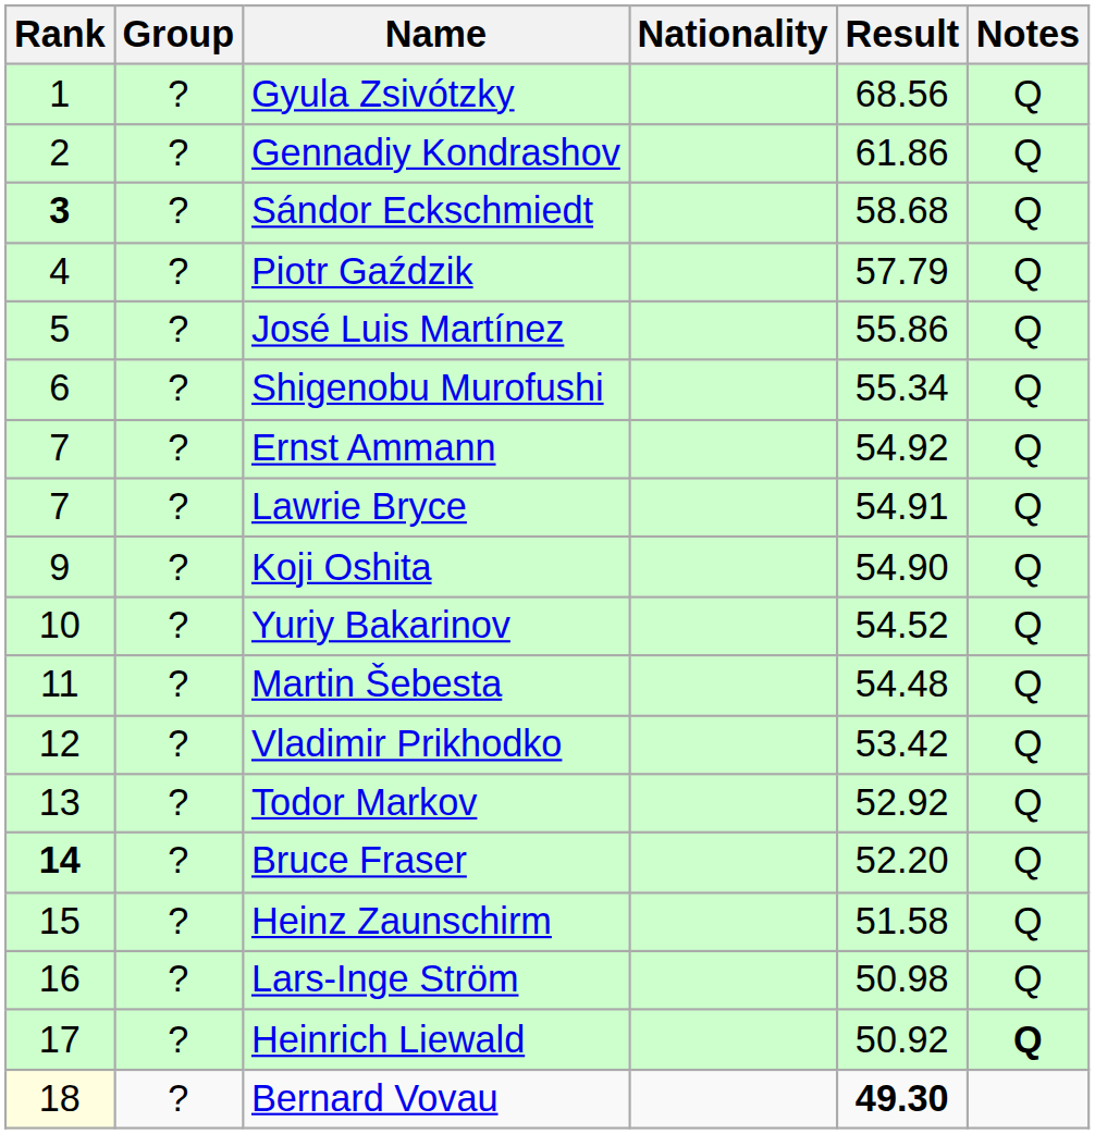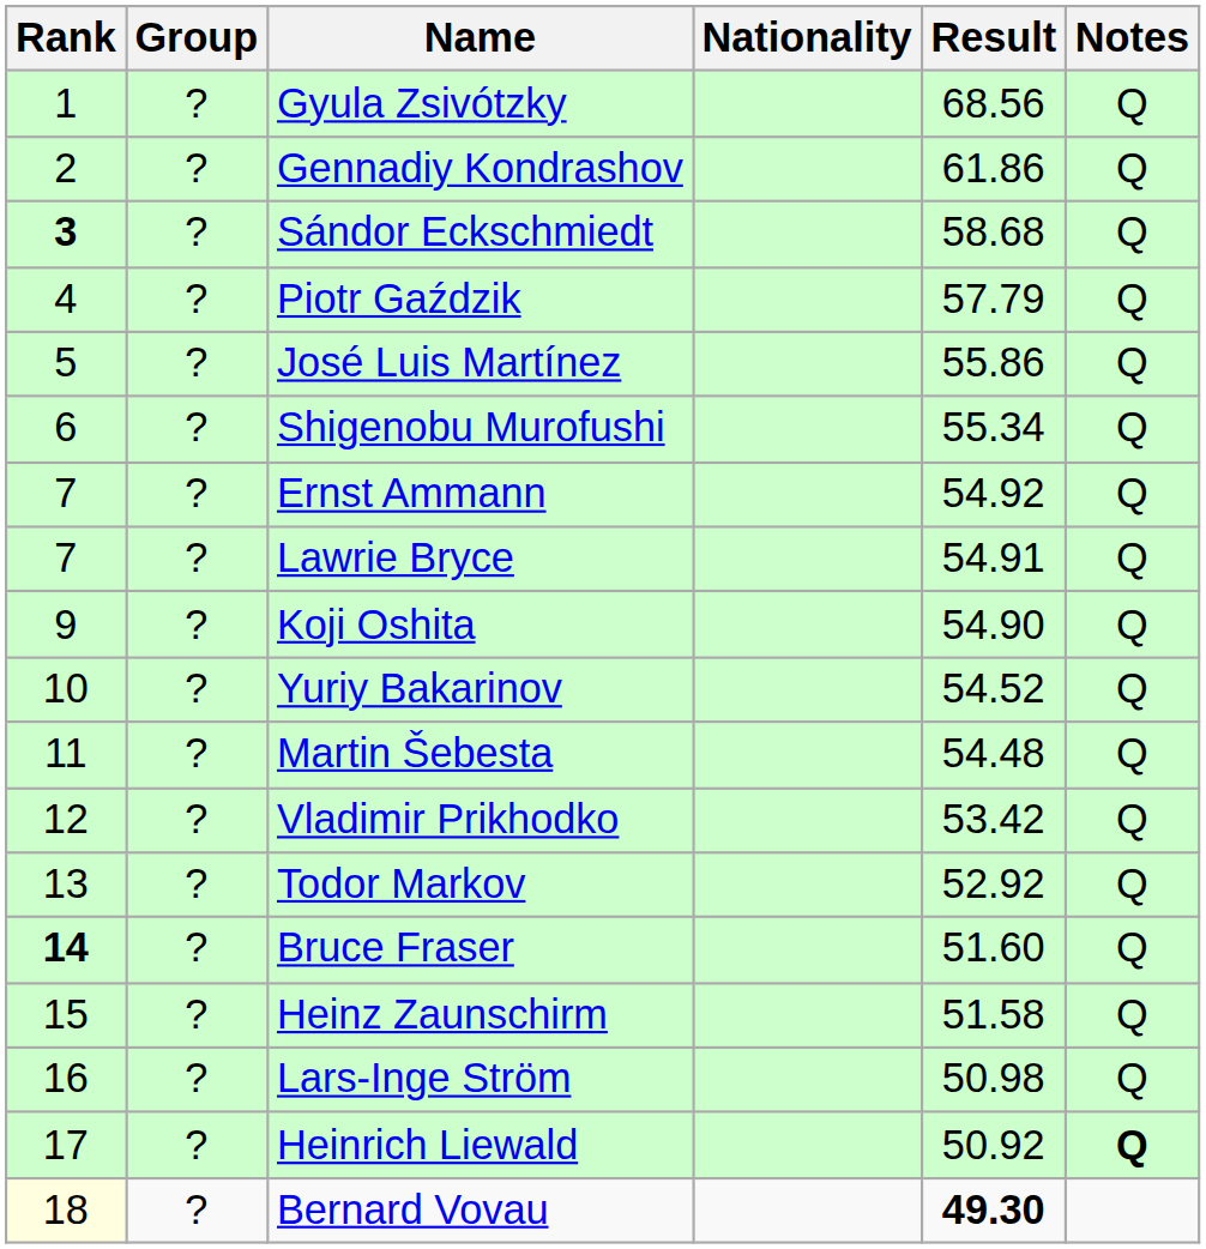Bruce Fraser | Result: 52.20 -> 51.60
